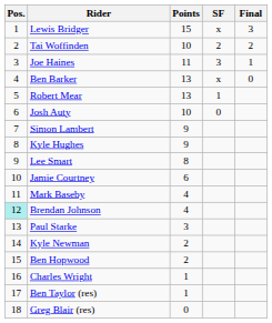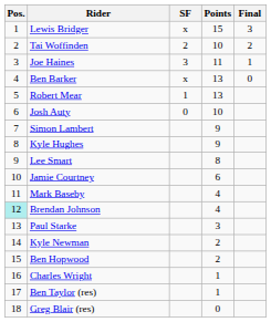columns swapped: Points <-> SF
